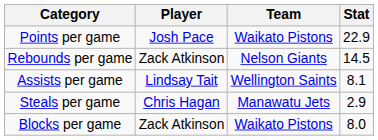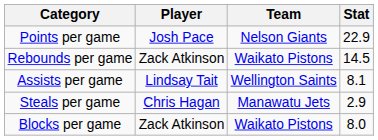Points per game | Team: Waikato Pistons -> Nelson Giants
Rebounds per game | Team: Nelson Giants -> Waikato Pistons
